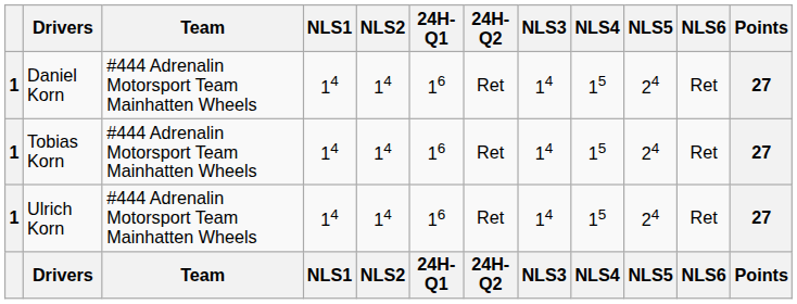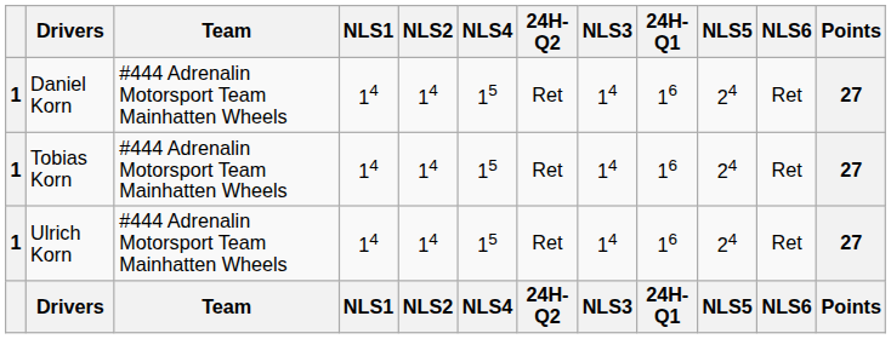columns swapped: 24H-Q1 <-> NLS4
